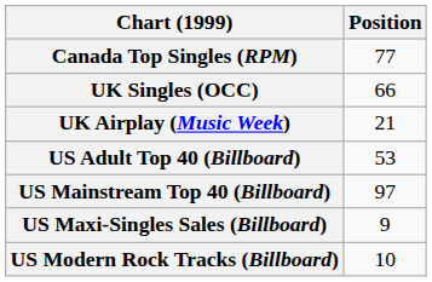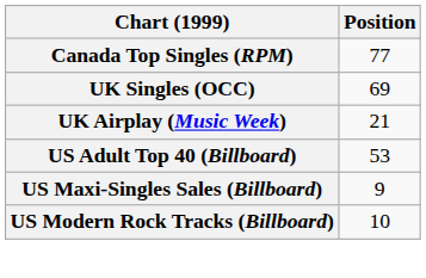UK Singles (OCC) | Position: 66 -> 69
- row: US Mainstream Top 40 (Billboard) | 97
